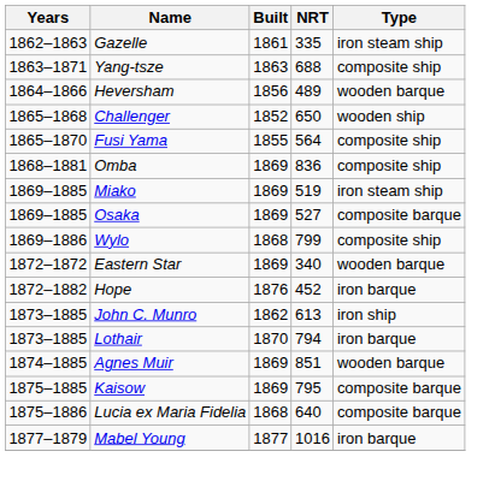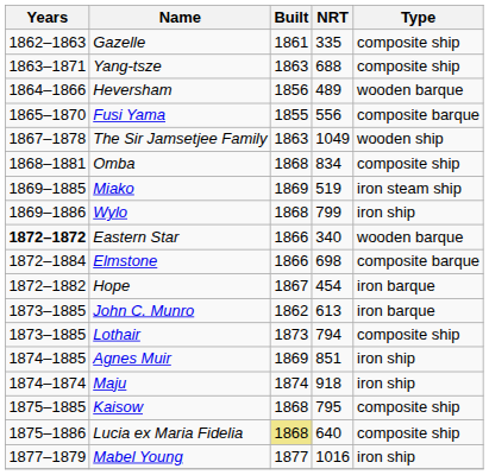Gazelle | Type: iron steam ship -> composite ship
- row: 1865–1868 | Challenger | 1852 | 650 | wooden ship
Fusi Yama | NRT: 564 -> 556
Fusi Yama | Type: composite ship -> composite barque
+ row: 1867–1878 | The Sir Jamsetjee Family | 1863 | 1049 | wooden ship
Omba | Built: 1869 -> 1868
Omba | NRT: 836 -> 834
- row: 1869–1885 | Osaka | 1869 | 527 | composite barque
Wylo | Type: composite ship -> iron ship
Eastern Star | Years: normal -> bold
Eastern Star | Built: 1869 -> 1866
+ row: 1872–1884 | Elmstone | 1866 | 698 | composite barque
Hope | Built: 1876 -> 1867
Hope | NRT: 452 -> 454
John C. Munro | Type: iron ship -> iron barque
Lothair | Built: 1870 -> 1873
Lothair | Type: iron barque -> composite ship
Agnes Muir | Type: wooden barque -> iron ship
+ row: 1874–1874 | Maju | 1874 | 918 | iron ship
Kaisow | Built: 1869 -> 1868
Kaisow | Type: composite barque -> composite ship
Lucia ex Maria Fidelia | Built: no background -> khaki background
Lucia ex Maria Fidelia | Type: composite barque -> composite ship
Mabel Young | Type: iron barque -> iron ship
